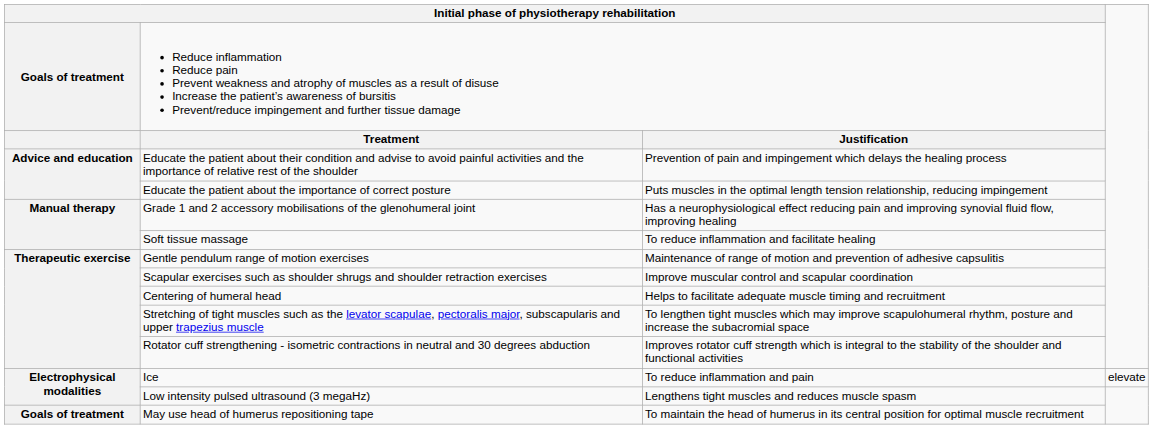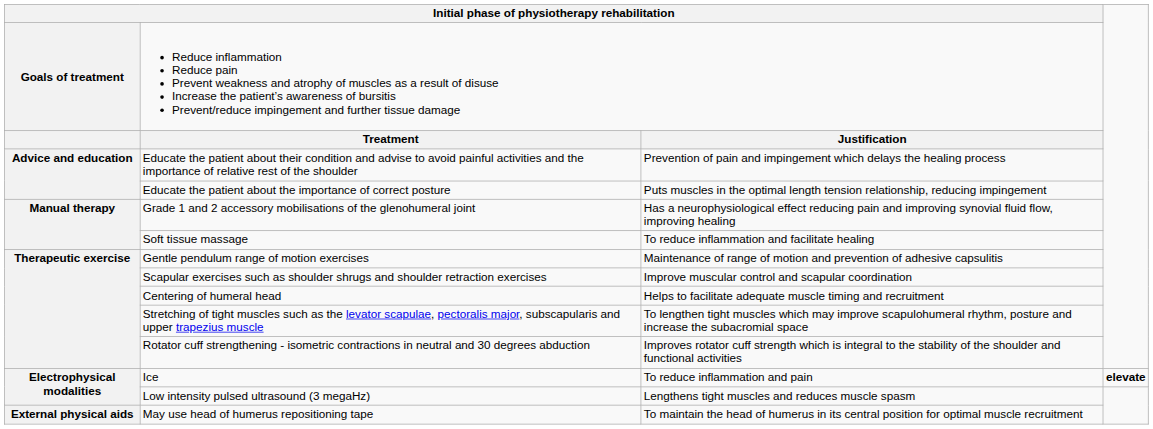Ice | column 4: normal -> bold
May use head of humerus repositioning tape | column 1: Goals of treatment -> External physical aids
